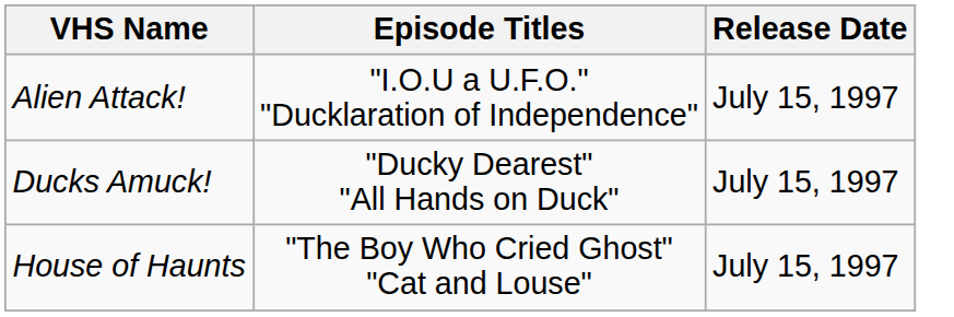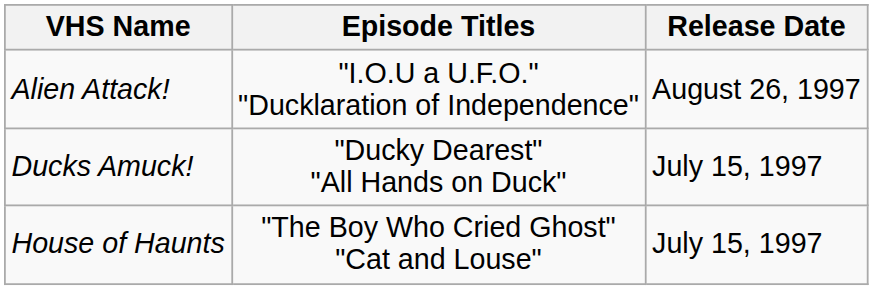Alien Attack! | Release Date: July 15, 1997 -> August 26, 1997
